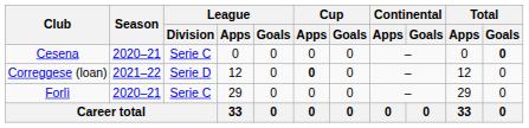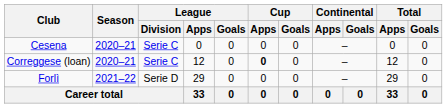Cesena | Total / Goals: bold -> normal
Correggese (loan) | Season: 2021–22 -> 2020–21
Correggese (loan) | League / Division: Serie D -> Serie C
Forlì | Season: 2020–21 -> 2021–22
Forlì | League / Division: Serie C -> Serie D
